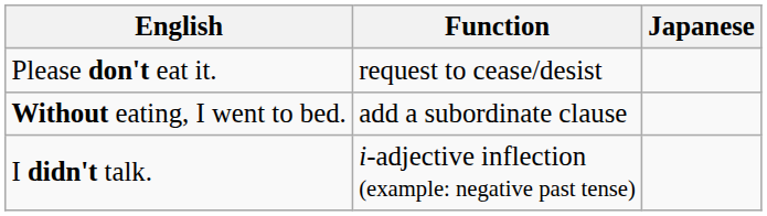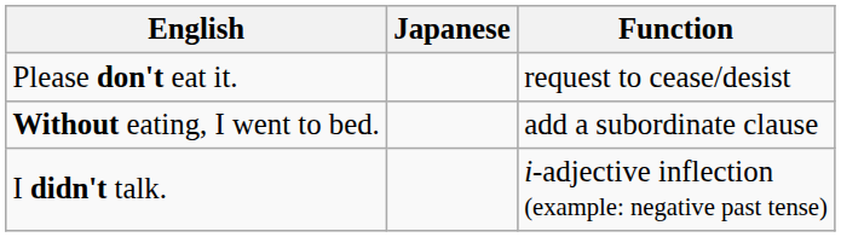columns swapped: Japanese <-> Function
